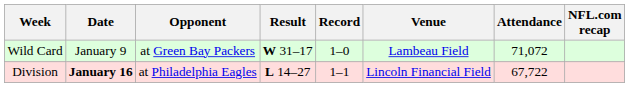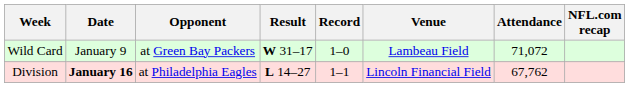Division | Attendance: 67,722 -> 67,762
